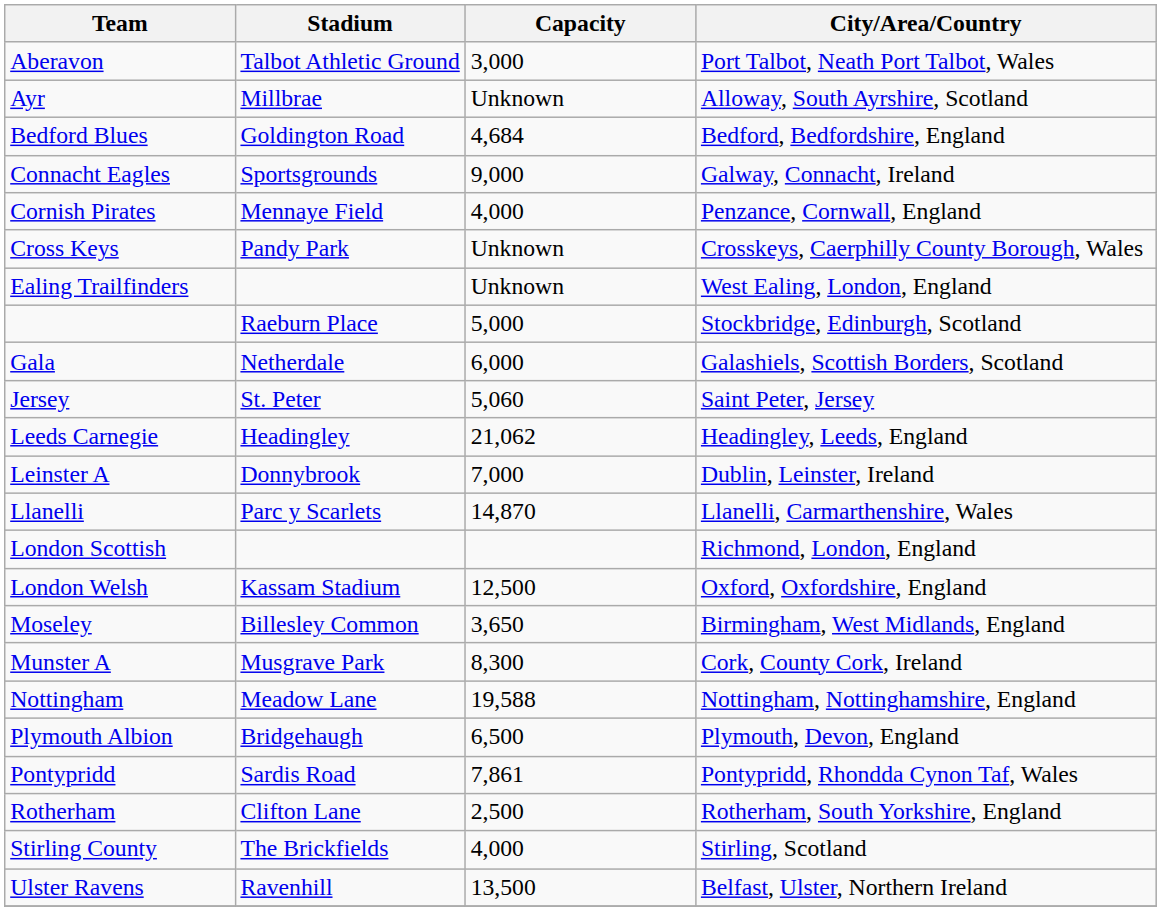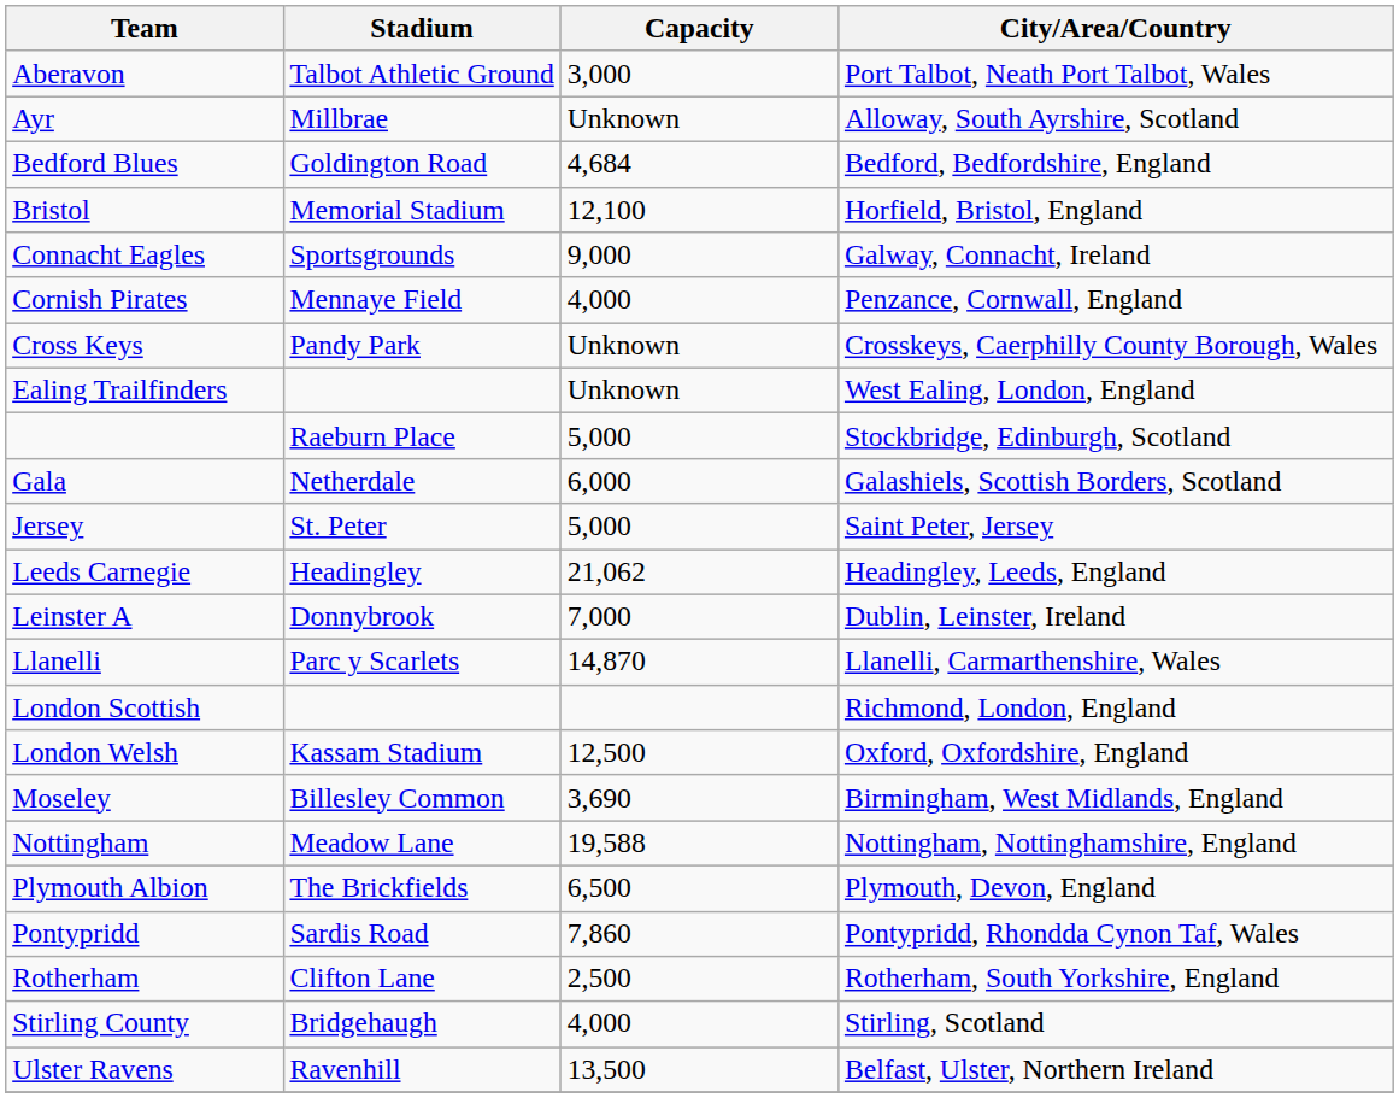+ row: Bristol | Memorial Stadium | 12,100 | Horfield, Bristol, England
Jersey | Capacity: 5,060 -> 5,000
Moseley | Capacity: 3,650 -> 3,690
- row: Munster A | Musgrave Park | 8,300 | Cork, County Cork, Ireland
Plymouth Albion | Stadium: Bridgehaugh -> The Brickfields
Pontypridd | Capacity: 7,861 -> 7,860
Stirling County | Stadium: The Brickfields -> Bridgehaugh
